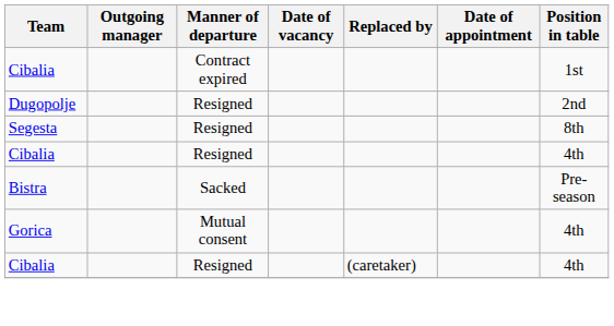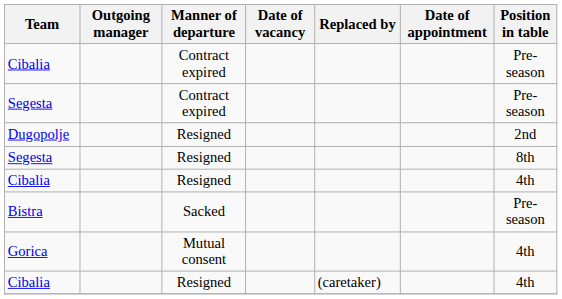Cibalia / Contract expired | Position in table: 1st -> Pre-season
+ row: Segesta | Contract expired | Pre-season
